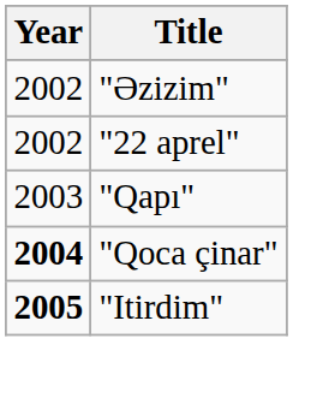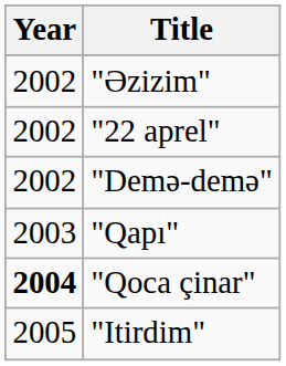+ row: 2002 | "Demə-demə"
"Itirdim" | Year: bold -> normal
